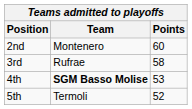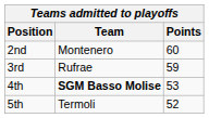3rd | Points: 58 -> 59
